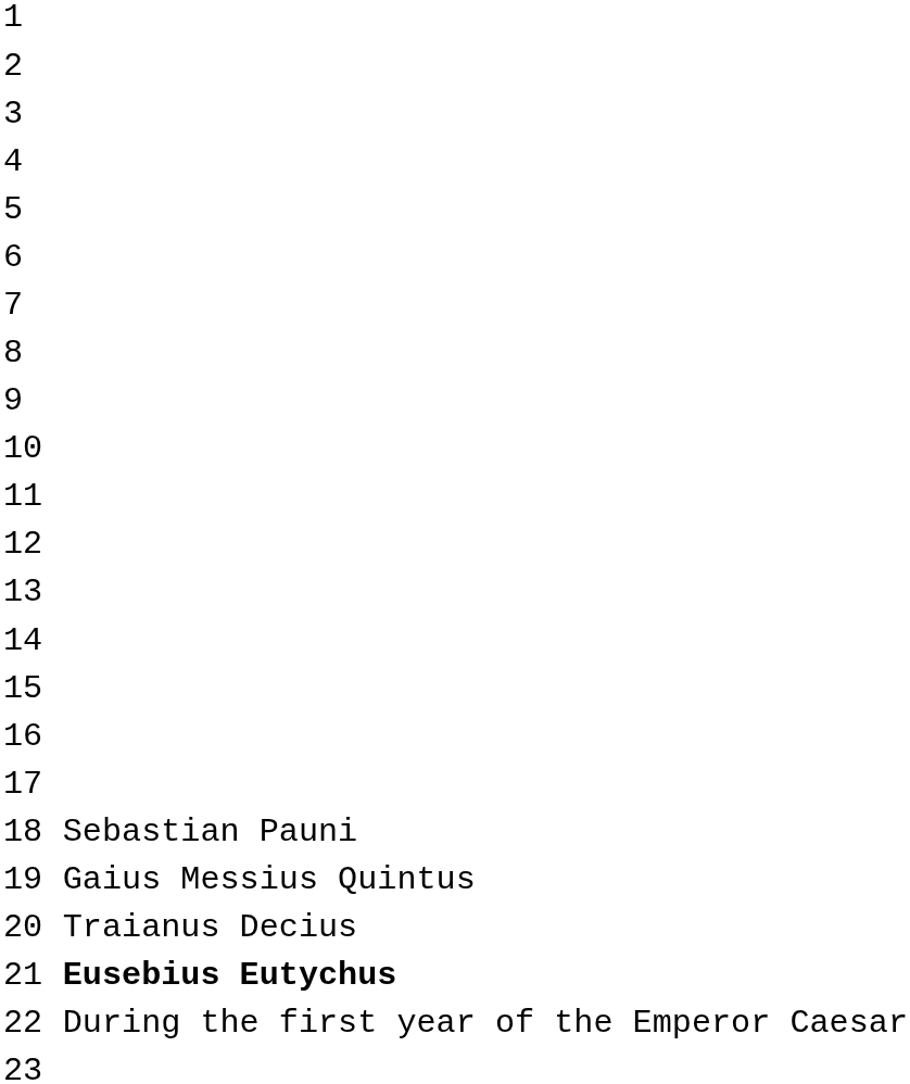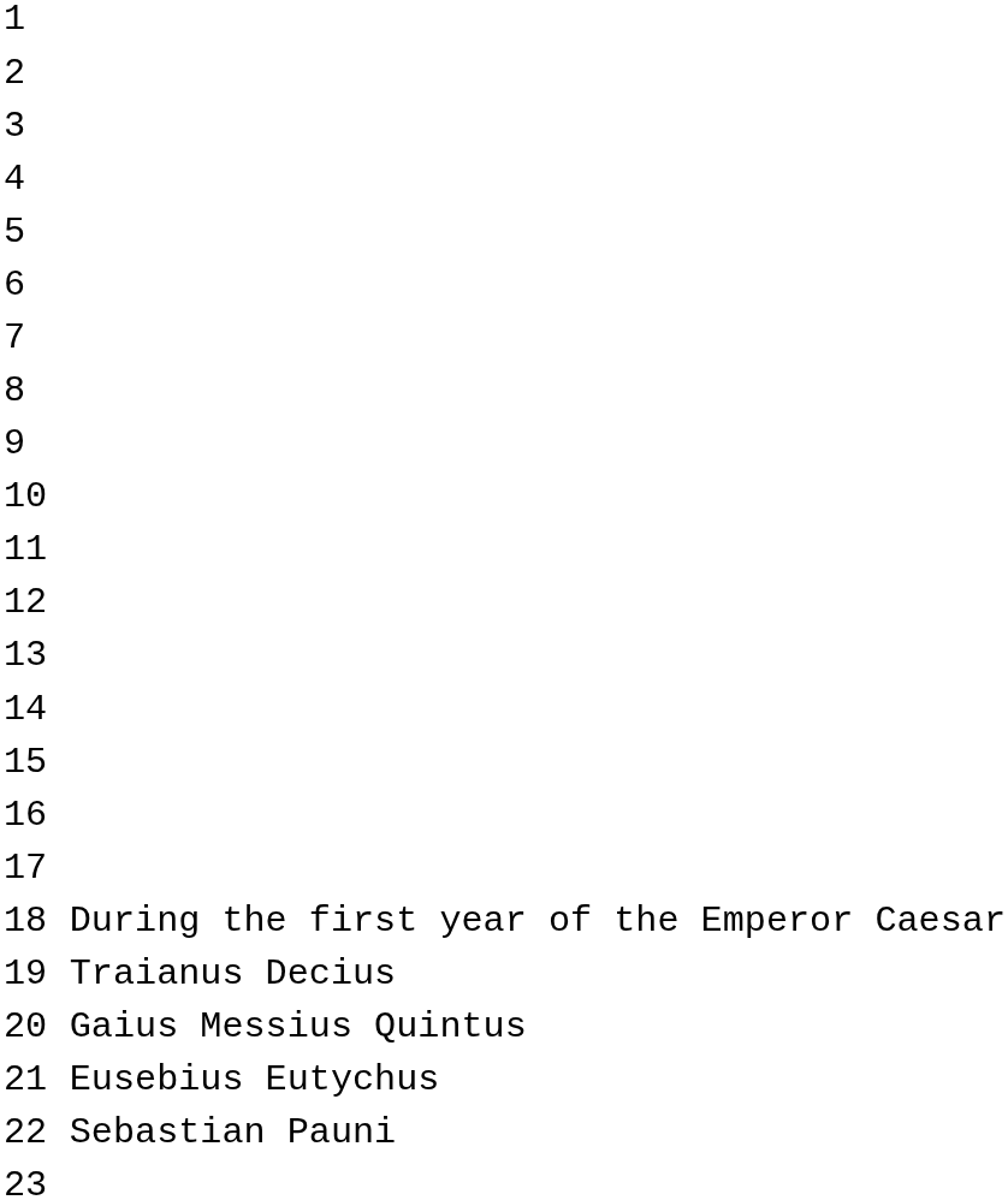18 | column 3: Sebastian Pauni -> During the first year of the Emperor Caesar
19 | column 3: Gaius Messius Quintus -> Traianus Decius
20 | column 3: Traianus Decius -> Gaius Messius Quintus
21 | column 3: bold -> normal
22 | column 3: During the first year of the Emperor Caesar -> Sebastian Pauni
